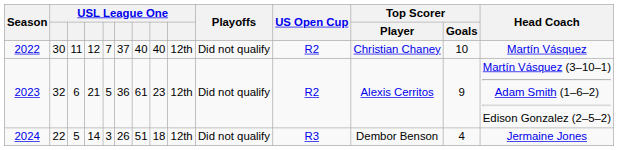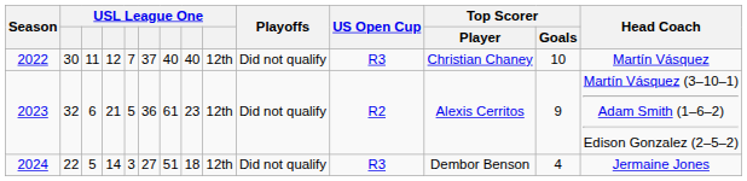2022 | US Open Cup: R2 -> R3
2024 | column 6: 26 -> 27
